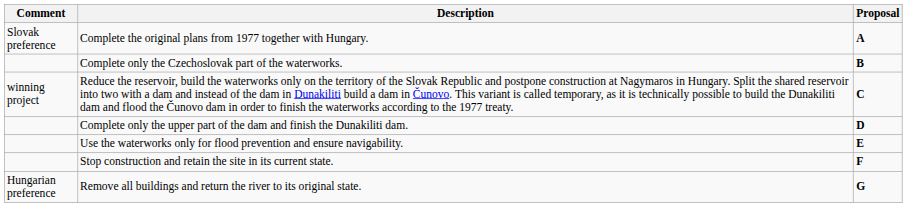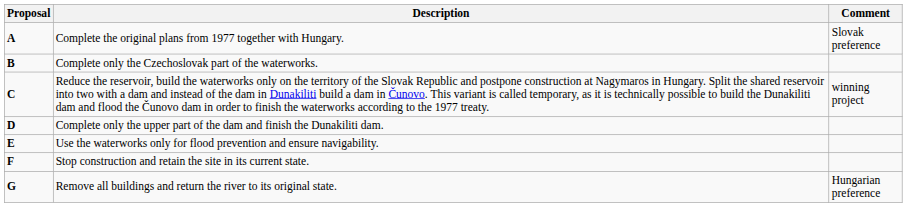columns swapped: Proposal <-> Comment
